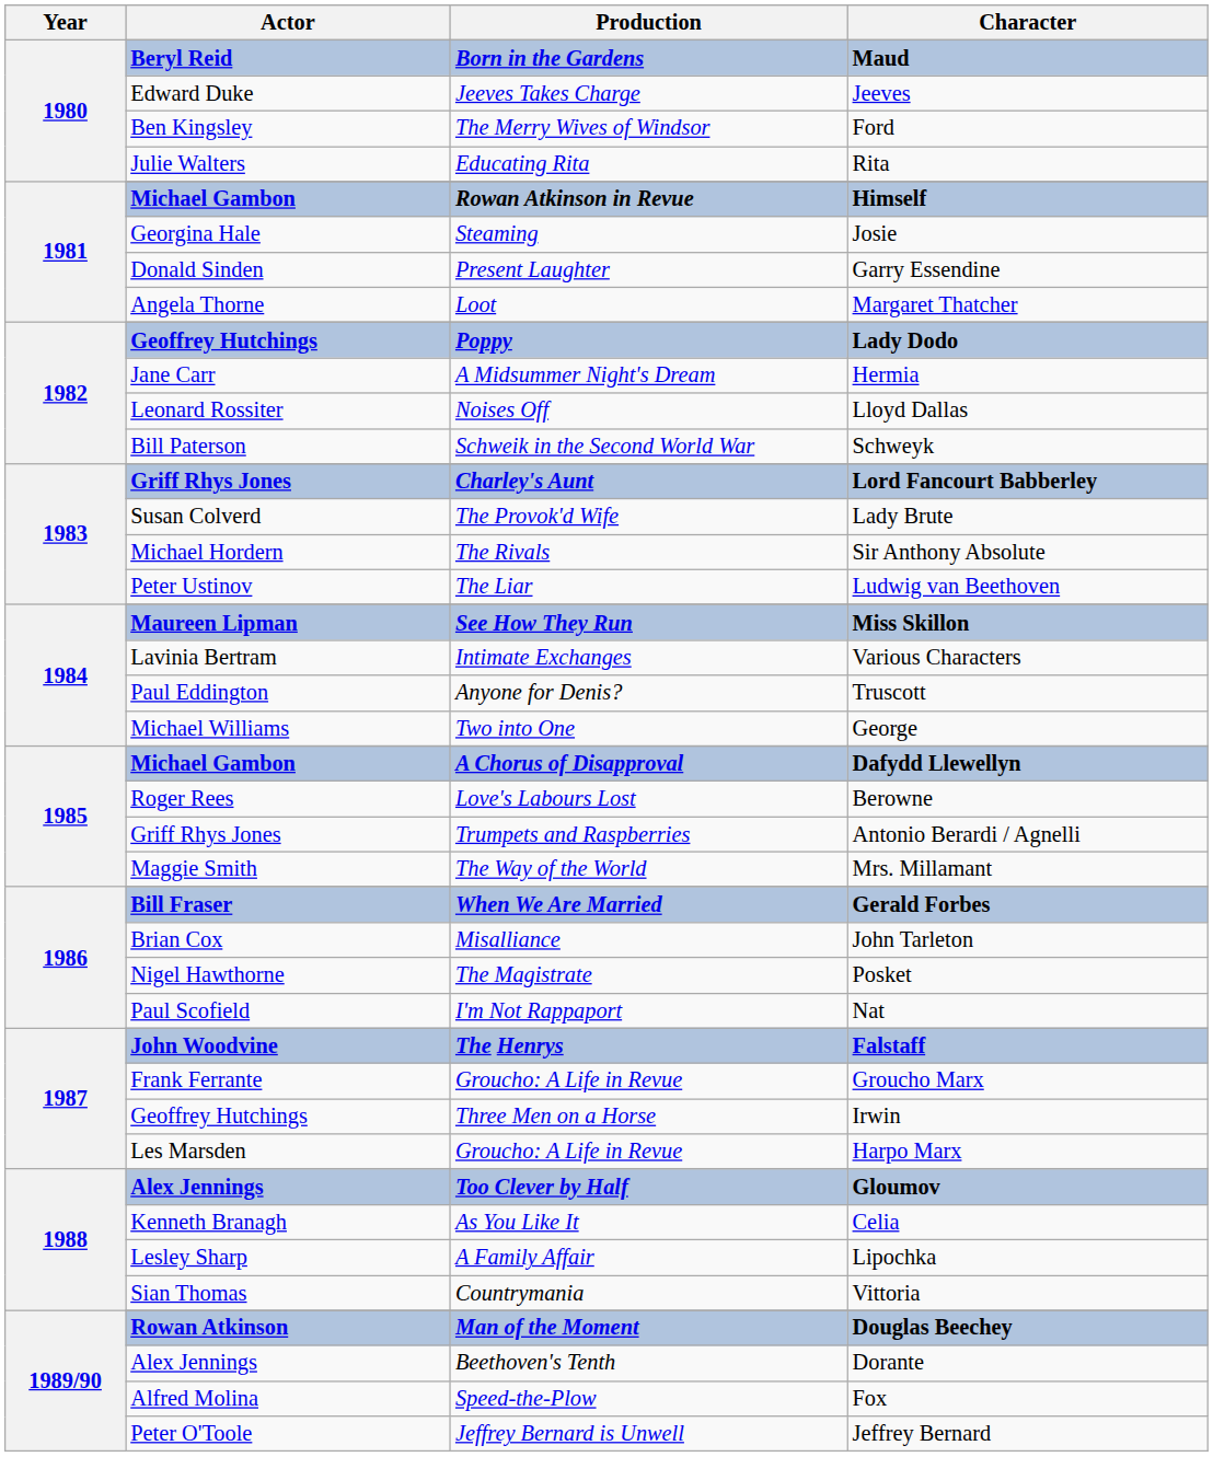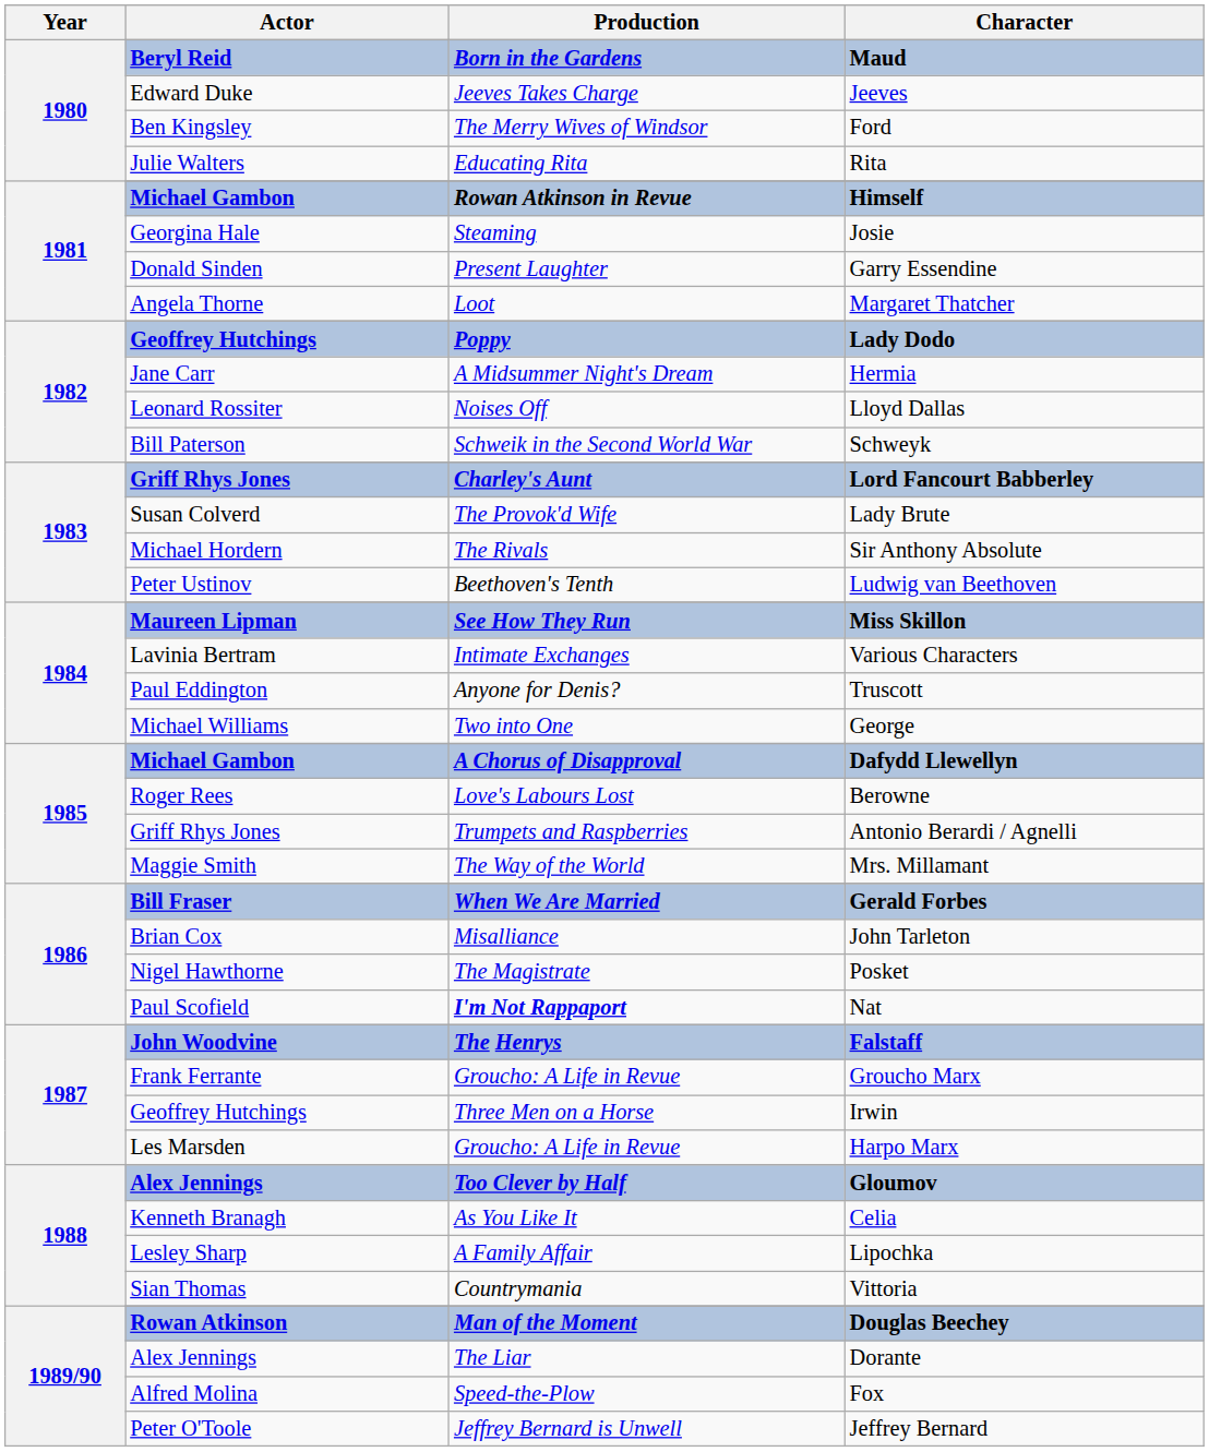Ludwig van Beethoven | Production: The Liar -> Beethoven's Tenth
Nat | Production: normal -> bold
Dorante | Production: Beethoven's Tenth -> The Liar
